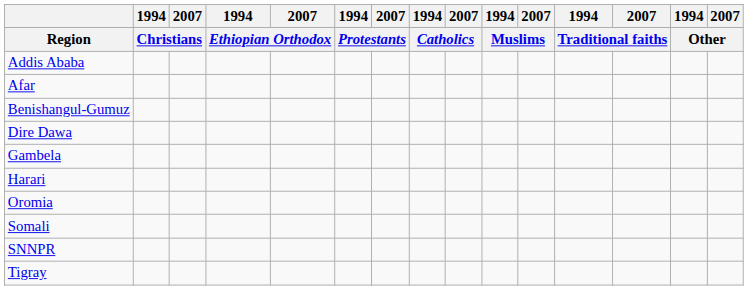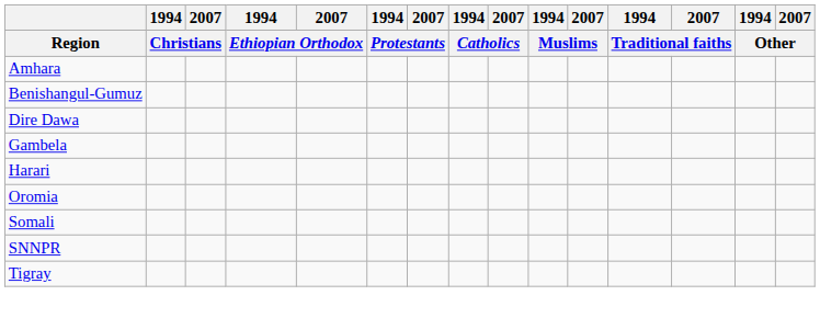- row: Addis Ababa
- row: Afar
+ row: Amhara
